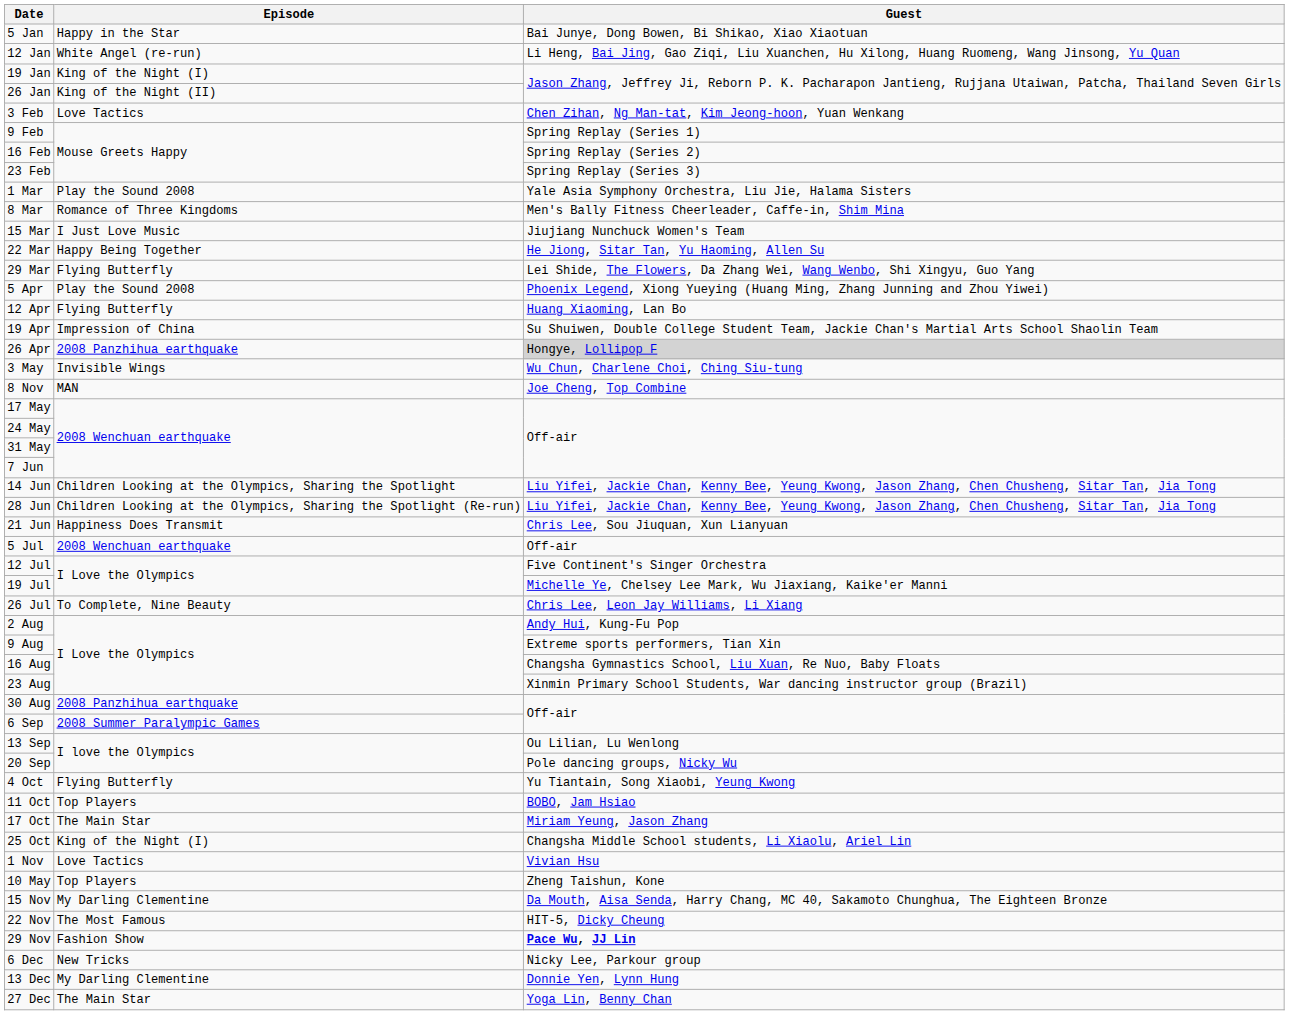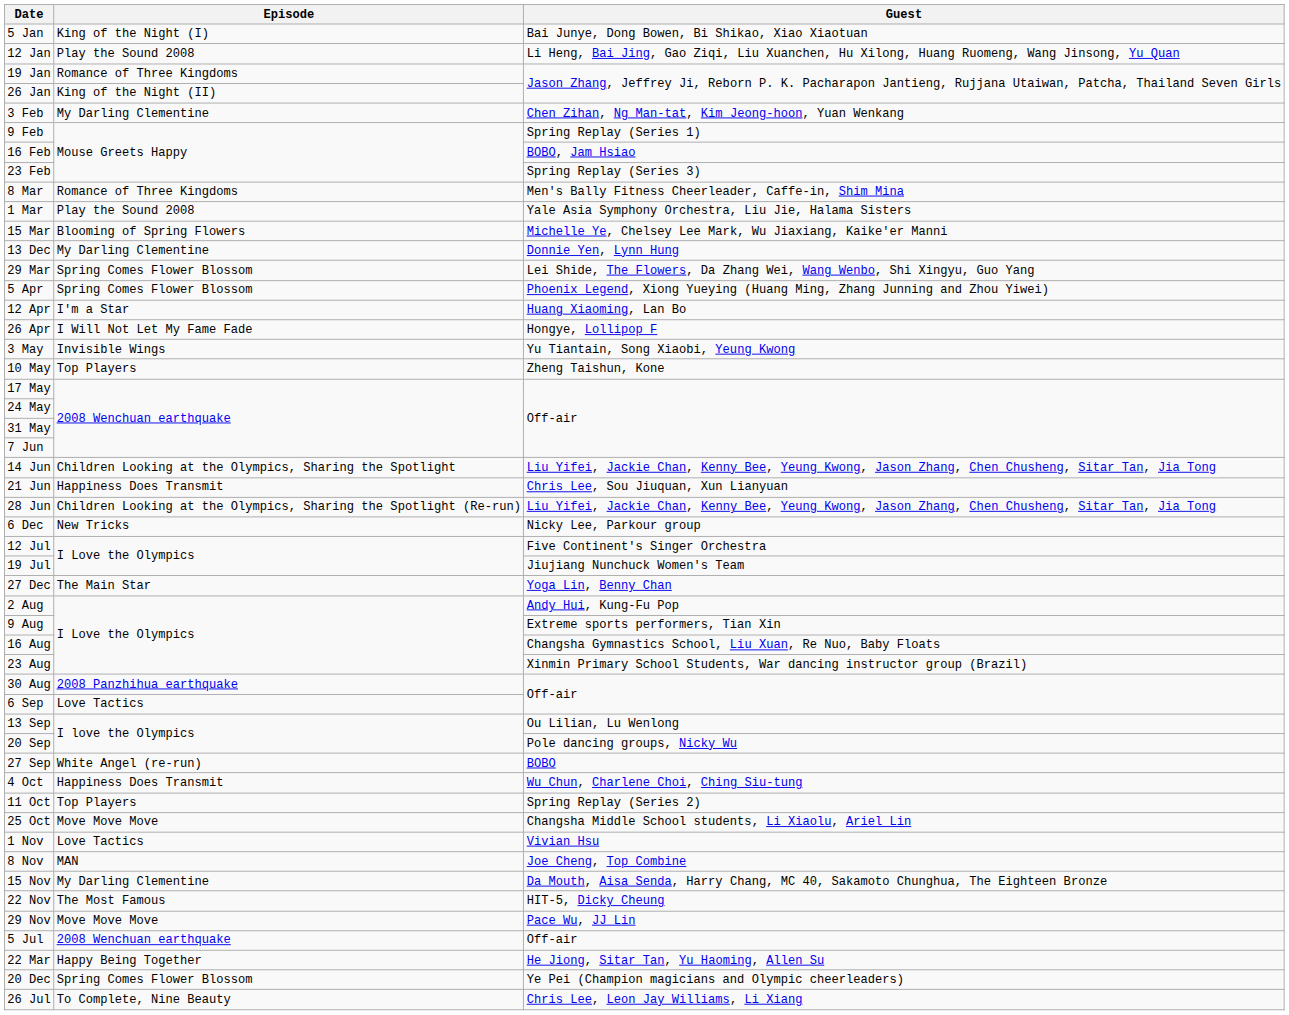5 Jan | Episode: Happy in the Star -> King of the Night (I)
12 Jan | Episode: White Angel (re-run) -> Play the Sound 2008
19 Jan | Episode: King of the Night (I) -> Romance of Three Kingdoms
3 Feb | Episode: Love Tactics -> My Darling Clementine
16 Feb | Guest: Spring Replay (Series 2) -> BOBO, Jam Hsiao
rows swapped: 1 Mar <-> 8 Mar
15 Mar | Episode: I Just Love Music -> Blooming of Spring Flowers
15 Mar | Guest: Jiujiang Nunchuck Women's Team -> Michelle Ye, Chelsey Lee Mark, Wu Jiaxiang, Kaike'er Manni
rows swapped: 22 Mar <-> 13 Dec
29 Mar | Episode: Flying Butterfly -> Spring Comes Flower Blossom
5 Apr | Episode: Play the Sound 2008 -> Spring Comes Flower Blossom
12 Apr | Episode: Flying Butterfly -> I'm a Star
- row: 19 Apr | Impression of China | Su Shuiwen, Double College Student Team, Jackie Chan's Martial Arts School Shaolin Team
26 Apr | Episode: 2008 Panzhihua earthquake -> I Will Not Let My Fame Fade
26 Apr | Guest: lightgrey background -> no background
3 May | Guest: Wu Chun, Charlene Choi, Ching Siu-tung -> Yu Tiantain, Song Xiaobi, Yeung Kwong
rows swapped: 10 May <-> 8 Nov
rows swapped: 21 Jun <-> 28 Jun
rows swapped: 5 Jul <-> 6 Dec
19 Jul | Guest: Michelle Ye, Chelsey Lee Mark, Wu Jiaxiang, Kaike'er Manni -> Jiujiang Nunchuck Women's Team
rows swapped: 26 Jul <-> 27 Dec
6 Sep | Episode: 2008 Summer Paralympic Games -> Love Tactics
+ row: 27 Sep | White Angel (re-run) | BOBO
4 Oct | Episode: Flying Butterfly -> Happiness Does Transmit
4 Oct | Guest: Yu Tiantain, Song Xiaobi, Yeung Kwong -> Wu Chun, Charlene Choi, Ching Siu-tung
11 Oct | Guest: BOBO, Jam Hsiao -> Spring Replay (Series 2)
- row: 17 Oct | The Main Star | Miriam Yeung, Jason Zhang
25 Oct | Episode: King of the Night (I) -> Move Move Move
29 Nov | Episode: Fashion Show -> Move Move Move
29 Nov | Guest: bold -> normal
+ row: 20 Dec | Spring Comes Flower Blossom | Ye Pei (Champion magicians and Olympic cheerleaders)
